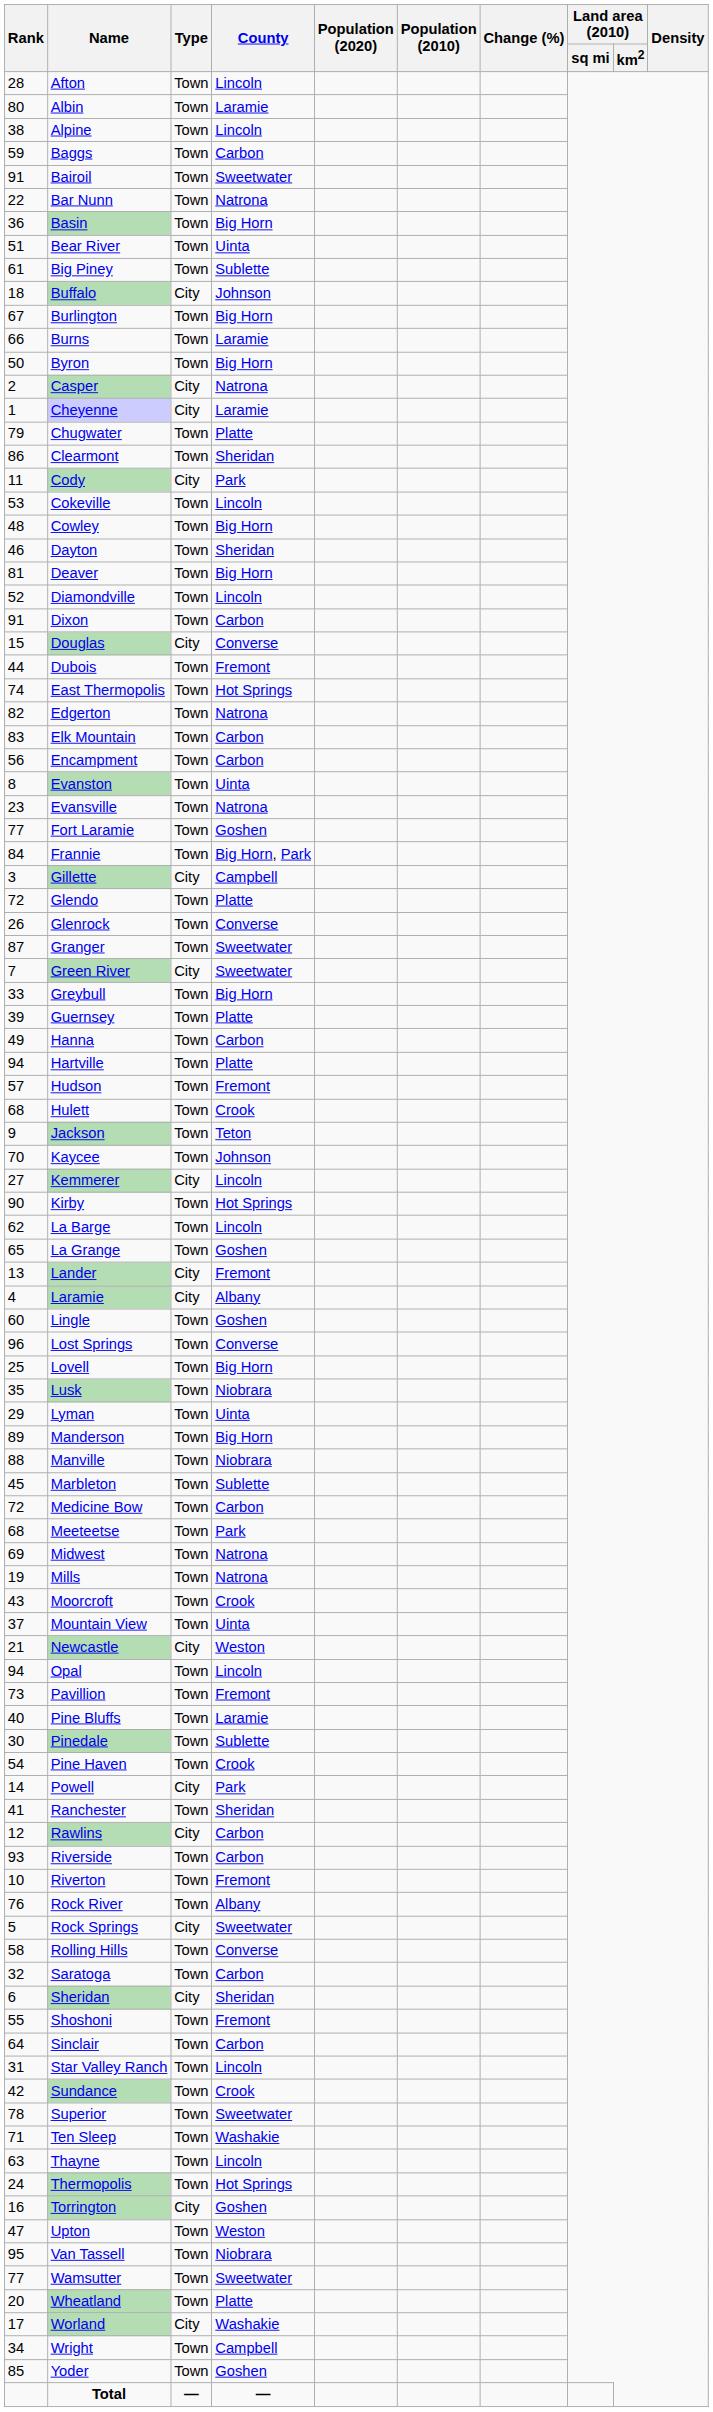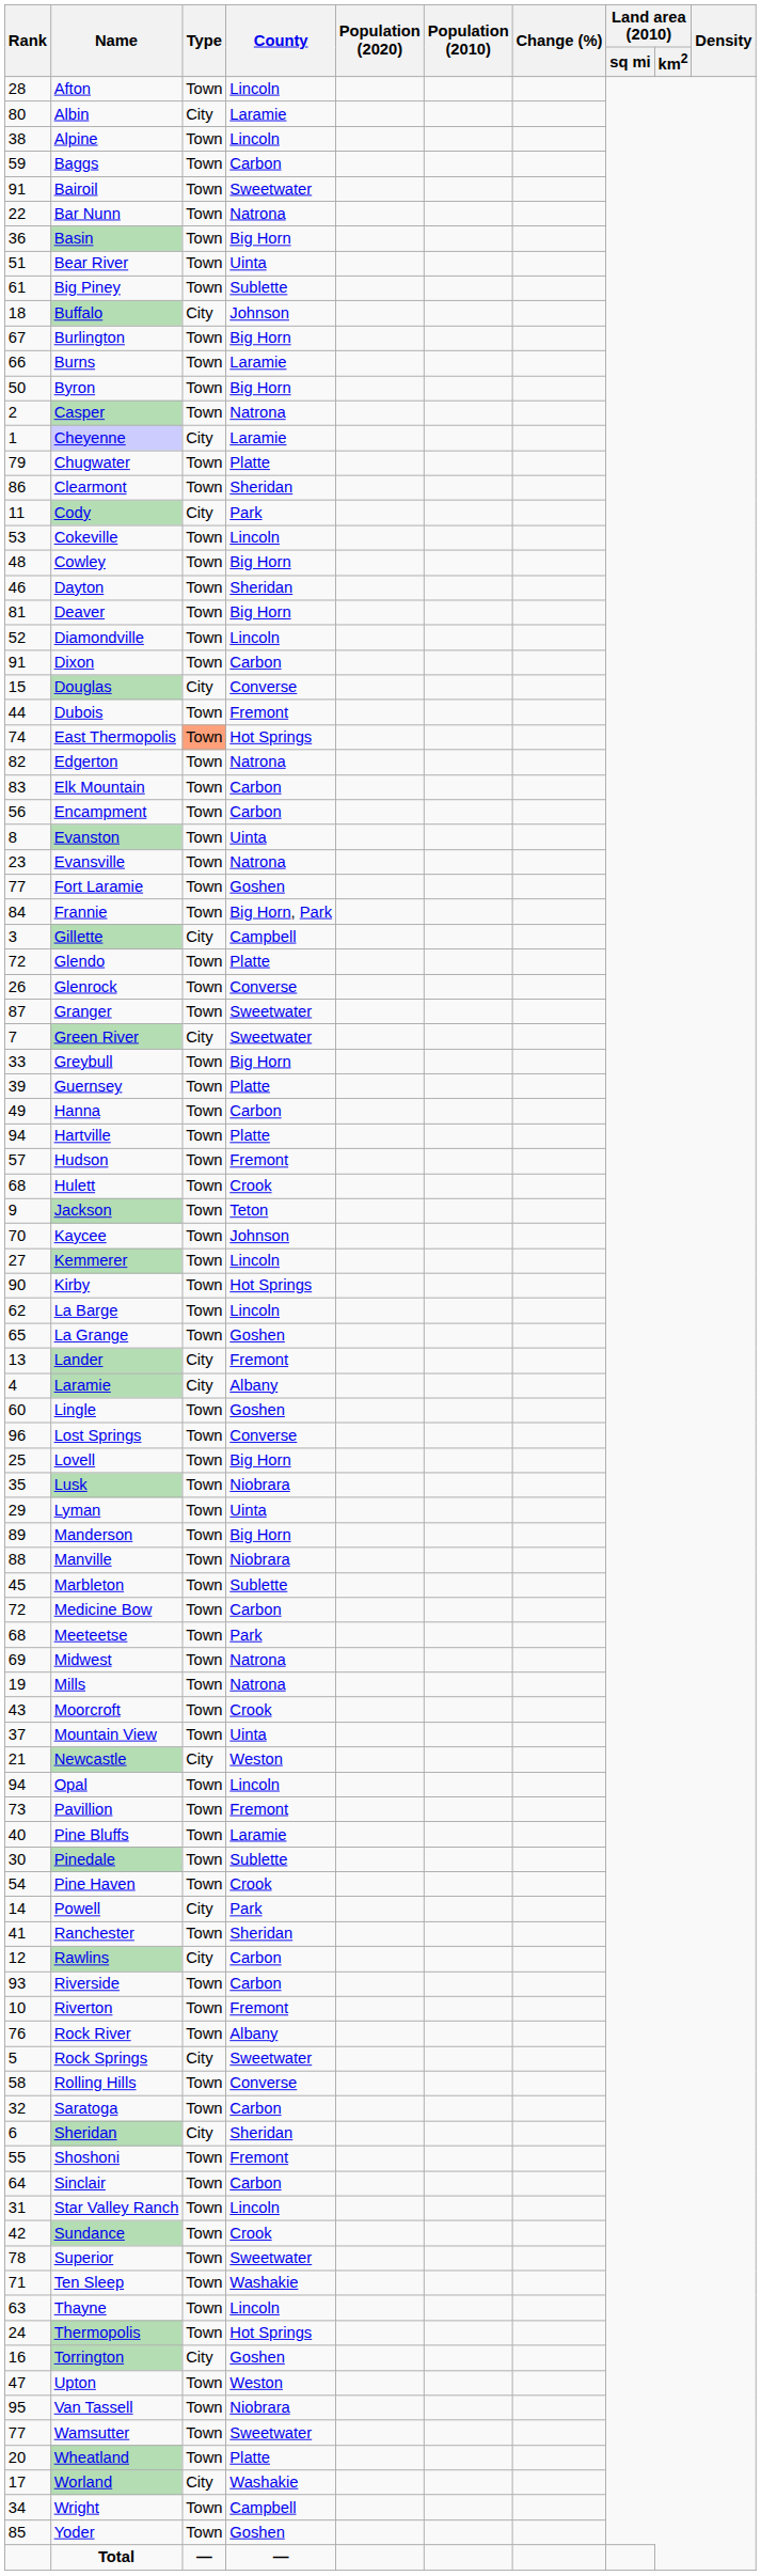Albin | Type: Town -> City
Casper | Type: City -> Town
East Thermopolis | Type: no background -> lightsalmon background
Kemmerer | Type: City -> Town
